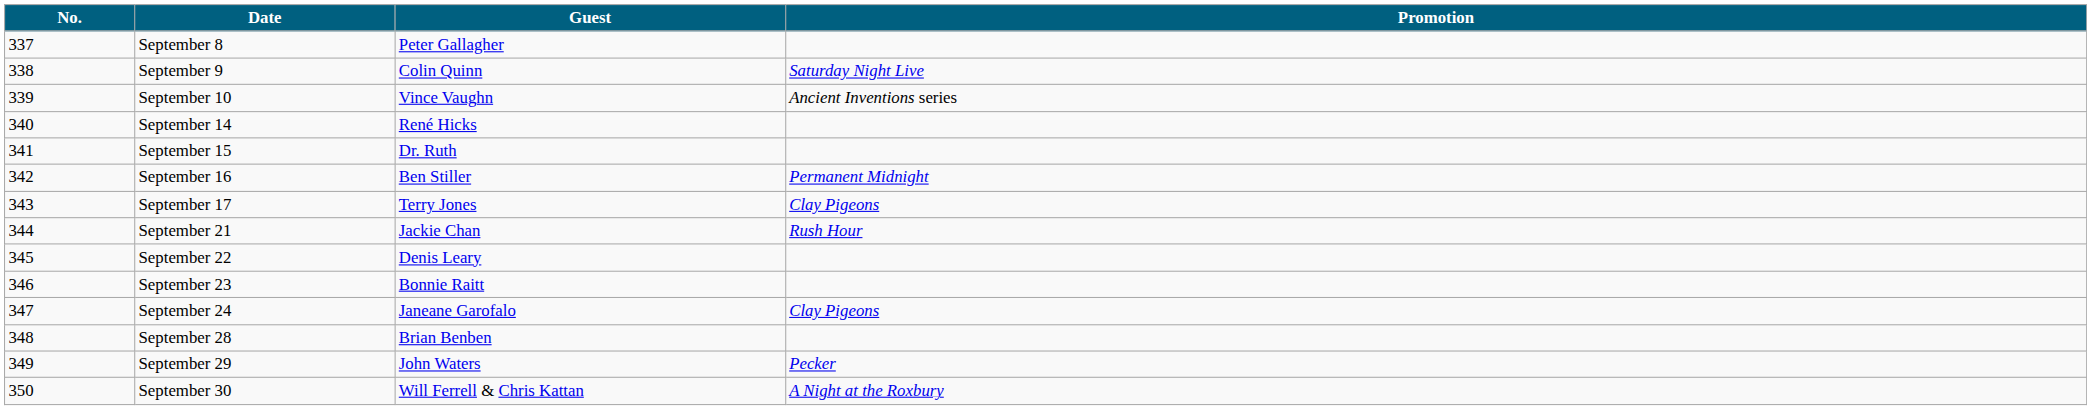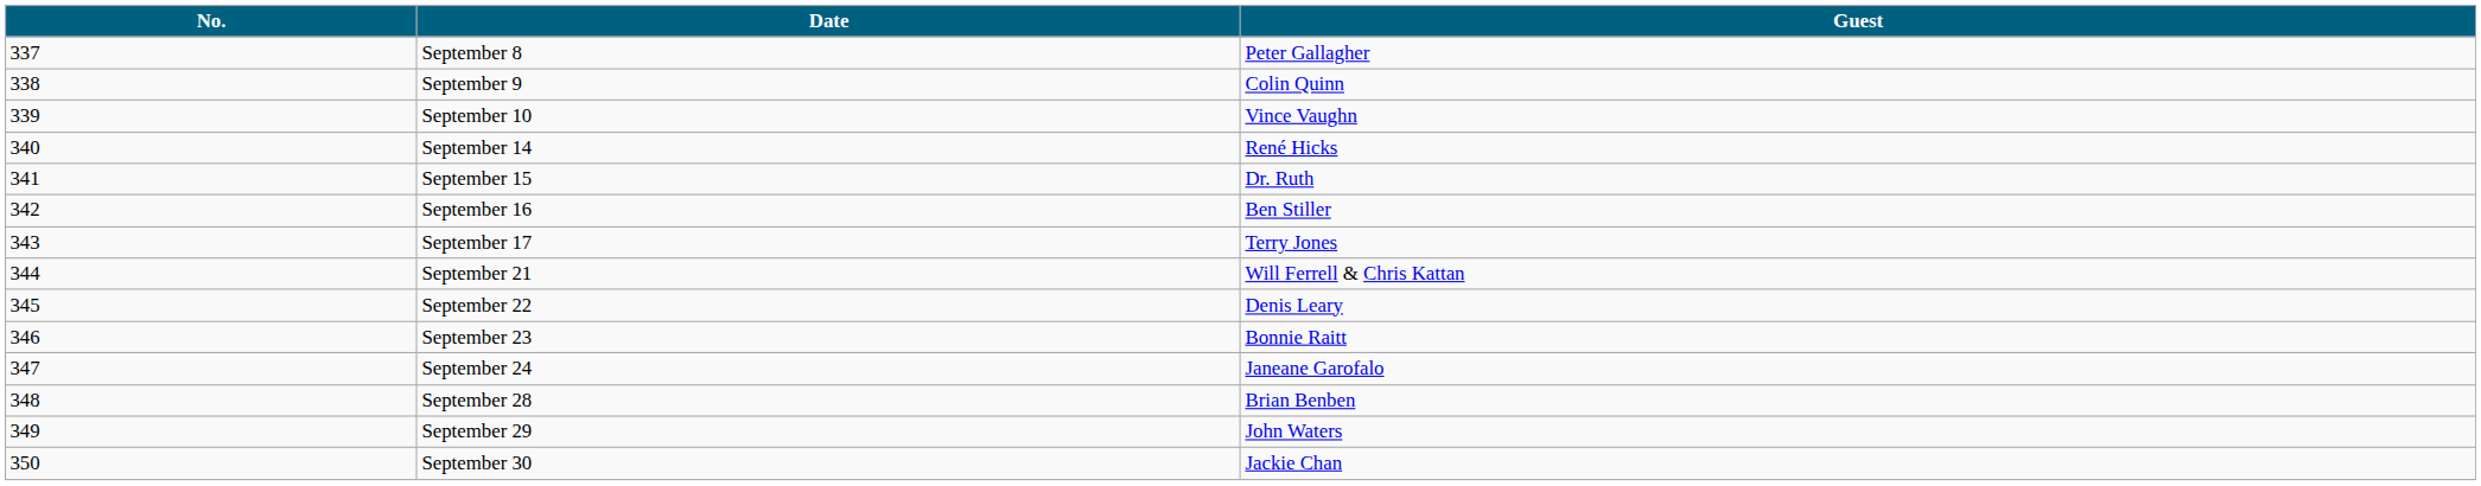- column: Promotion | Saturday Night Live | Ancient Inventions series | Permanent Midnight | Clay Pigeons | Rush Hour | Clay Pigeons | Pecker | A Night at the Roxbury
September 21 | Guest: Jackie Chan -> Will Ferrell & Chris Kattan
September 30 | Guest: Will Ferrell & Chris Kattan -> Jackie Chan
